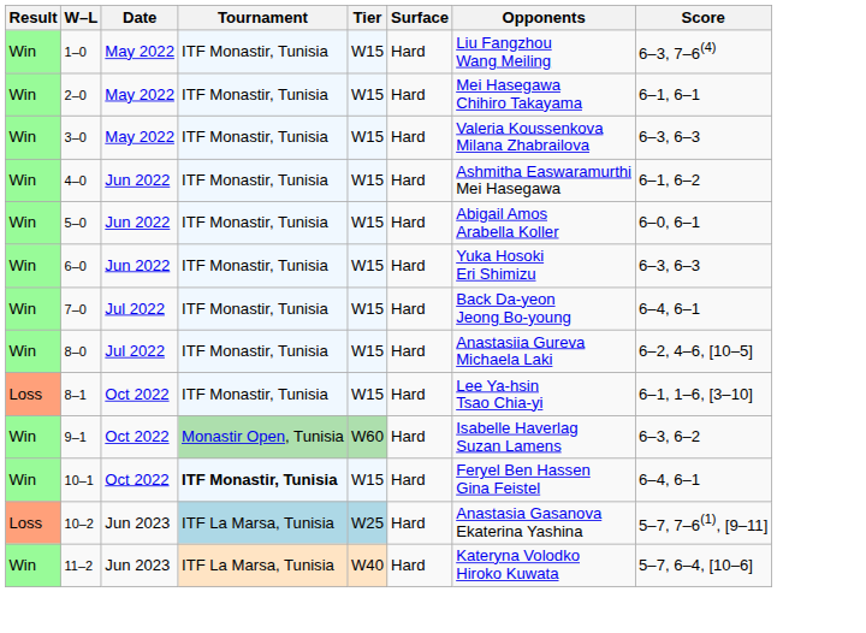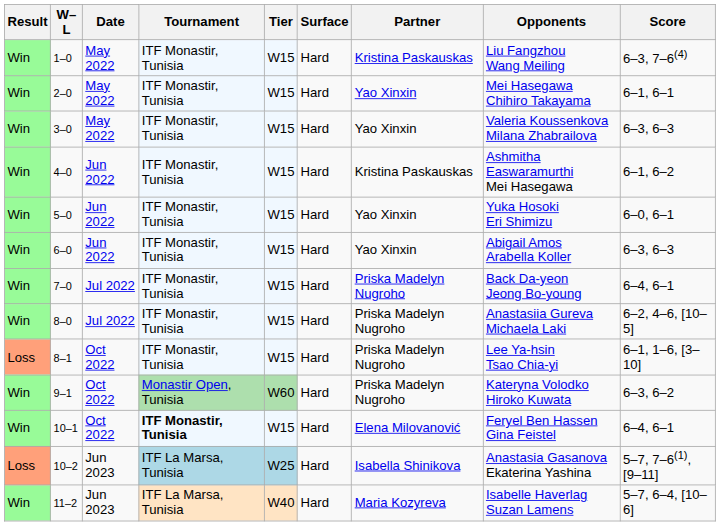+ column: Partner | Kristina Paskauskas | Yao Xinxin | Yao Xinxin | Kristina Paskauskas | Yao Xinxin | Yao Xinxin | Priska Madelyn Nugroho | Priska Madelyn Nugroho | Priska Madelyn Nugroho | Priska Madelyn Nugroho | Elena Milovanović | Isabella Shinikova | Maria Kozyreva
5–0 | Opponents: Abigail Amos Arabella Koller -> Yuka Hosoki Eri Shimizu
6–0 | Opponents: Yuka Hosoki Eri Shimizu -> Abigail Amos Arabella Koller
9–1 | Opponents: Isabelle Haverlag Suzan Lamens -> Kateryna Volodko Hiroko Kuwata
11–2 | Opponents: Kateryna Volodko Hiroko Kuwata -> Isabelle Haverlag Suzan Lamens
